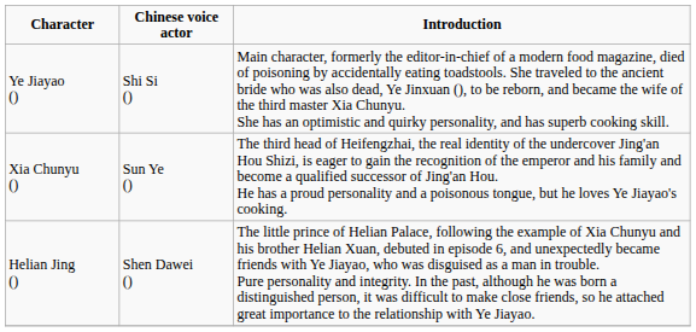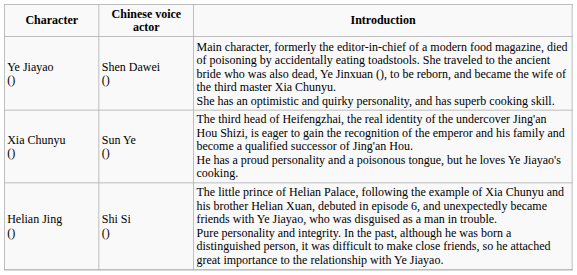Ye Jiayao () | Chinese voice actor: Shi Si () -> Shen Dawei ()
Helian Jing () | Chinese voice actor: Shen Dawei () -> Shi Si ()
